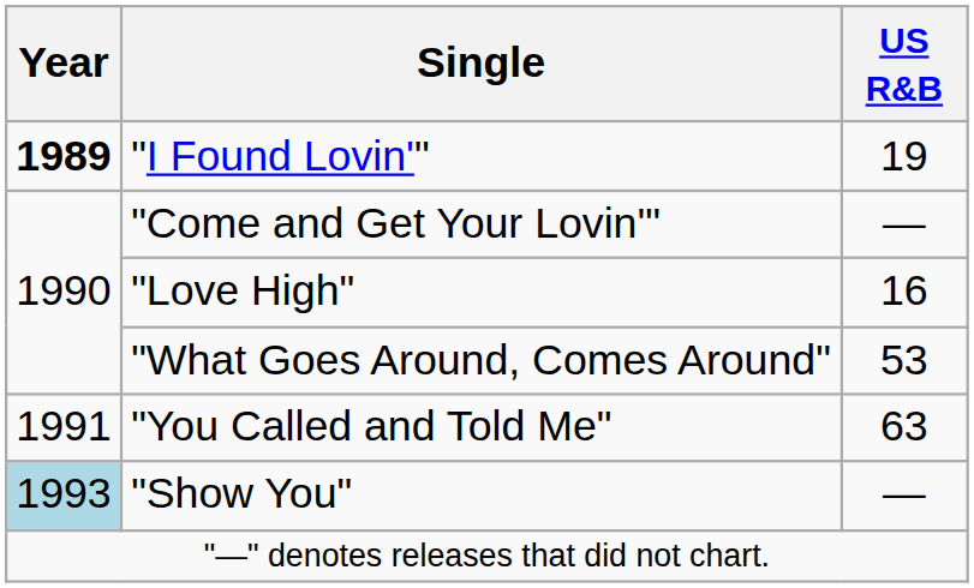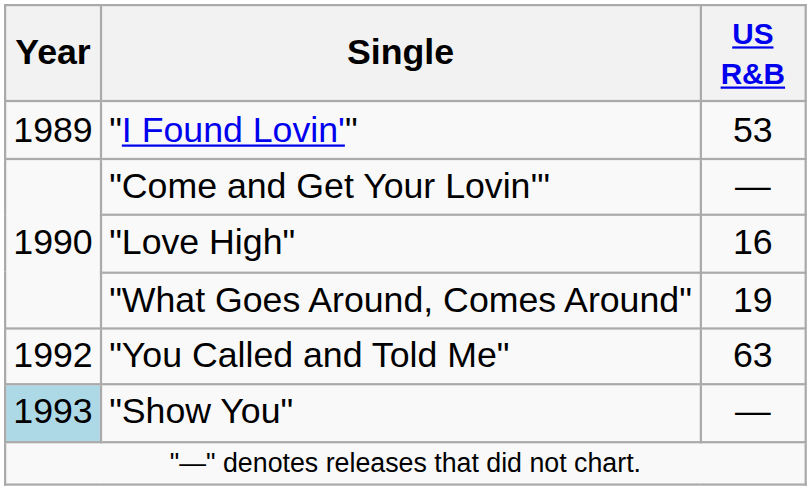"I Found Lovin'" | Year: bold -> normal
"I Found Lovin'" | US R&B: 19 -> 53
"What Goes Around, Comes Around" | US R&B: 53 -> 19
"You Called and Told Me" | Year: 1991 -> 1992
